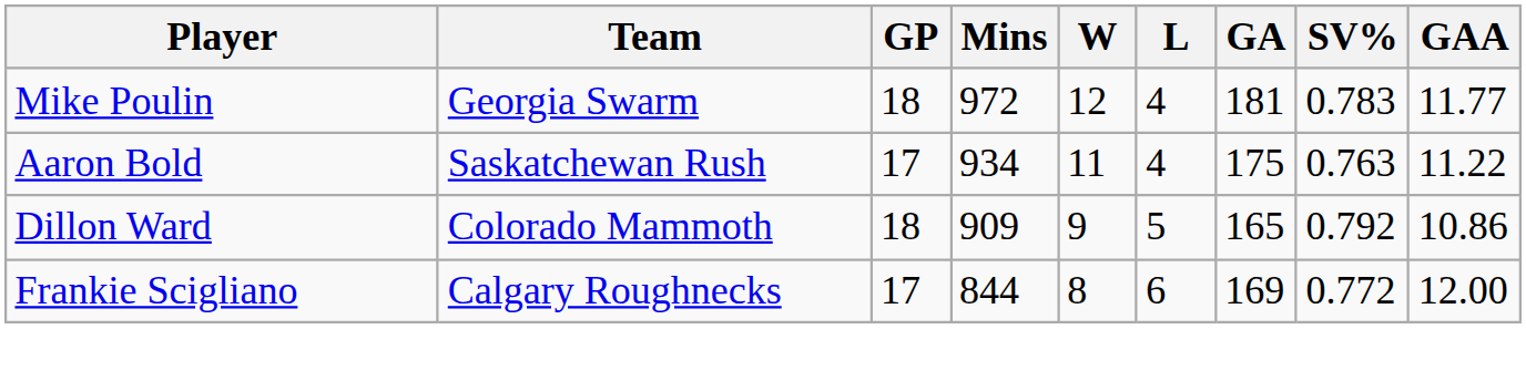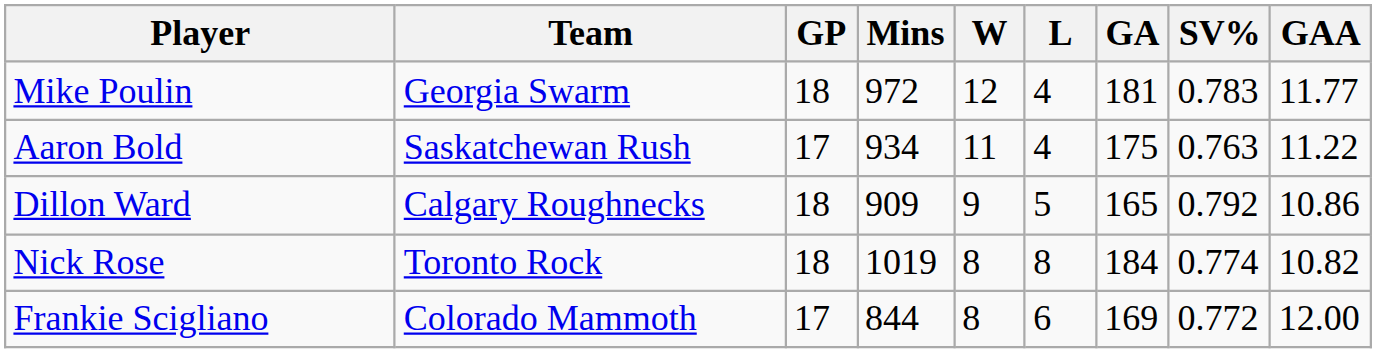Dillon Ward | Team: Colorado Mammoth -> Calgary Roughnecks
+ row: Nick Rose | Toronto Rock | 18 | 1019 | 8 | 8 | 184 | 0.774 | 10.82
Frankie Scigliano | Team: Calgary Roughnecks -> Colorado Mammoth
